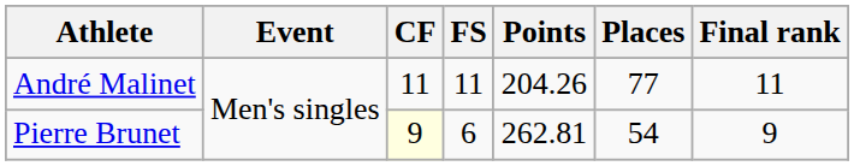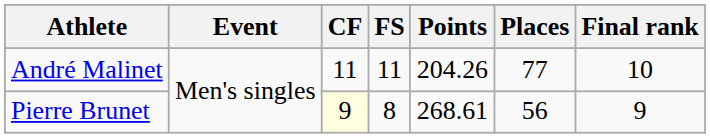André Malinet | Final rank: 11 -> 10
Pierre Brunet | FS: 6 -> 8
Pierre Brunet | Points: 262.81 -> 268.61
Pierre Brunet | Places: 54 -> 56
